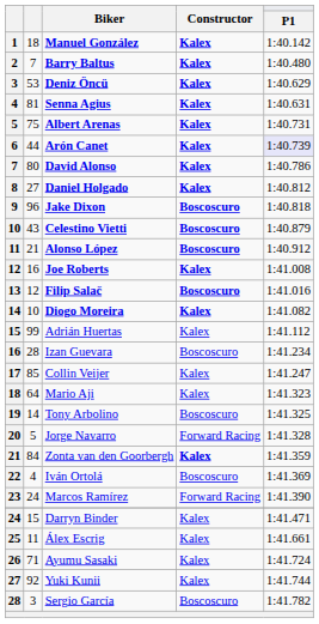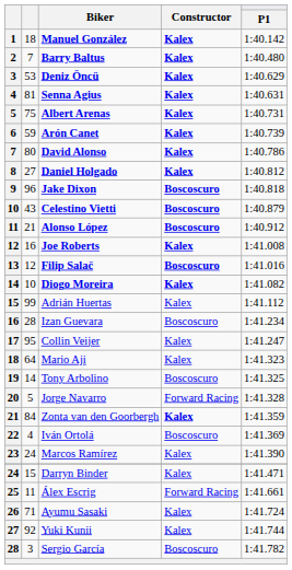Arón Canet | column 2: 44 -> 59
Arón Canet | P1: lavender background -> no background
Collin Veijer | column 2: 85 -> 95
Marcos Ramírez | Constructor: Forward Racing -> Kalex
Álex Escrig | Constructor: Kalex -> Forward Racing
